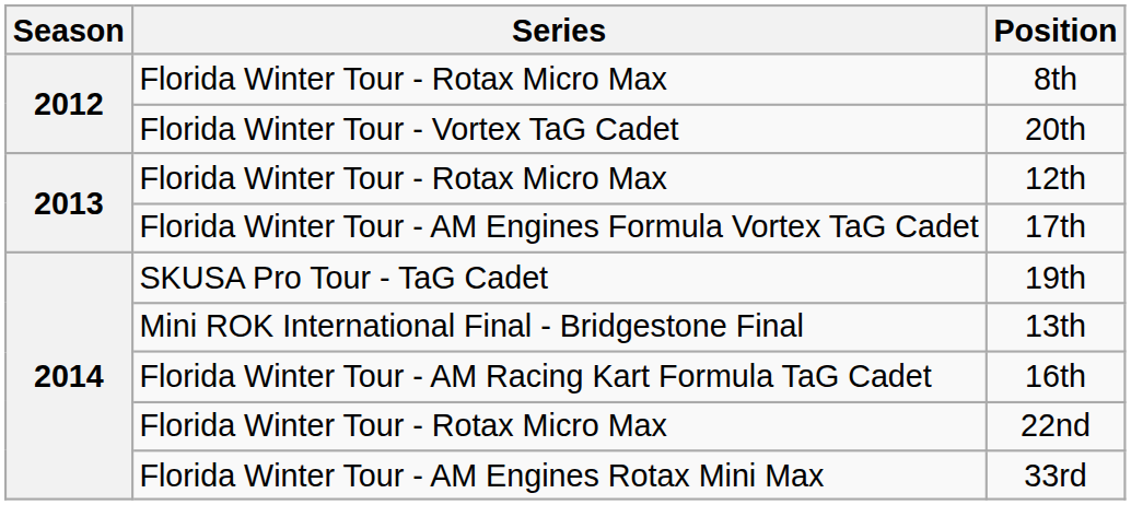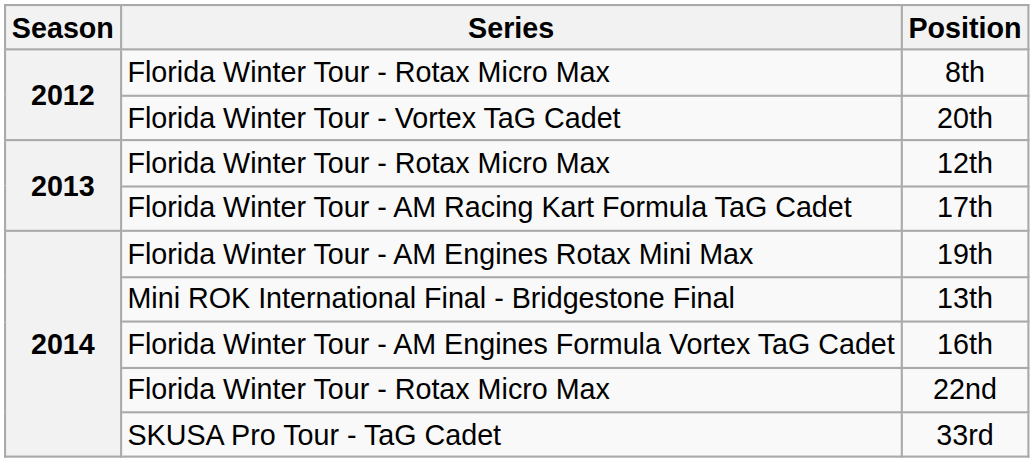17th | Series: Florida Winter Tour - AM Engines Formula Vortex TaG Cadet -> Florida Winter Tour - AM Racing Kart Formula TaG Cadet
19th | Series: SKUSA Pro Tour - TaG Cadet -> Florida Winter Tour - AM Engines Rotax Mini Max
16th | Series: Florida Winter Tour - AM Racing Kart Formula TaG Cadet -> Florida Winter Tour - AM Engines Formula Vortex TaG Cadet
33rd | Series: Florida Winter Tour - AM Engines Rotax Mini Max -> SKUSA Pro Tour - TaG Cadet
